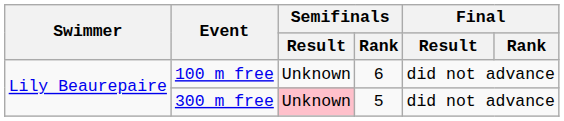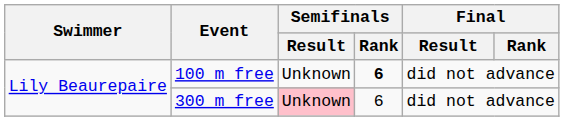100 m free | Semifinals / Rank: normal -> bold
300 m free | Semifinals / Rank: 5 -> 6
